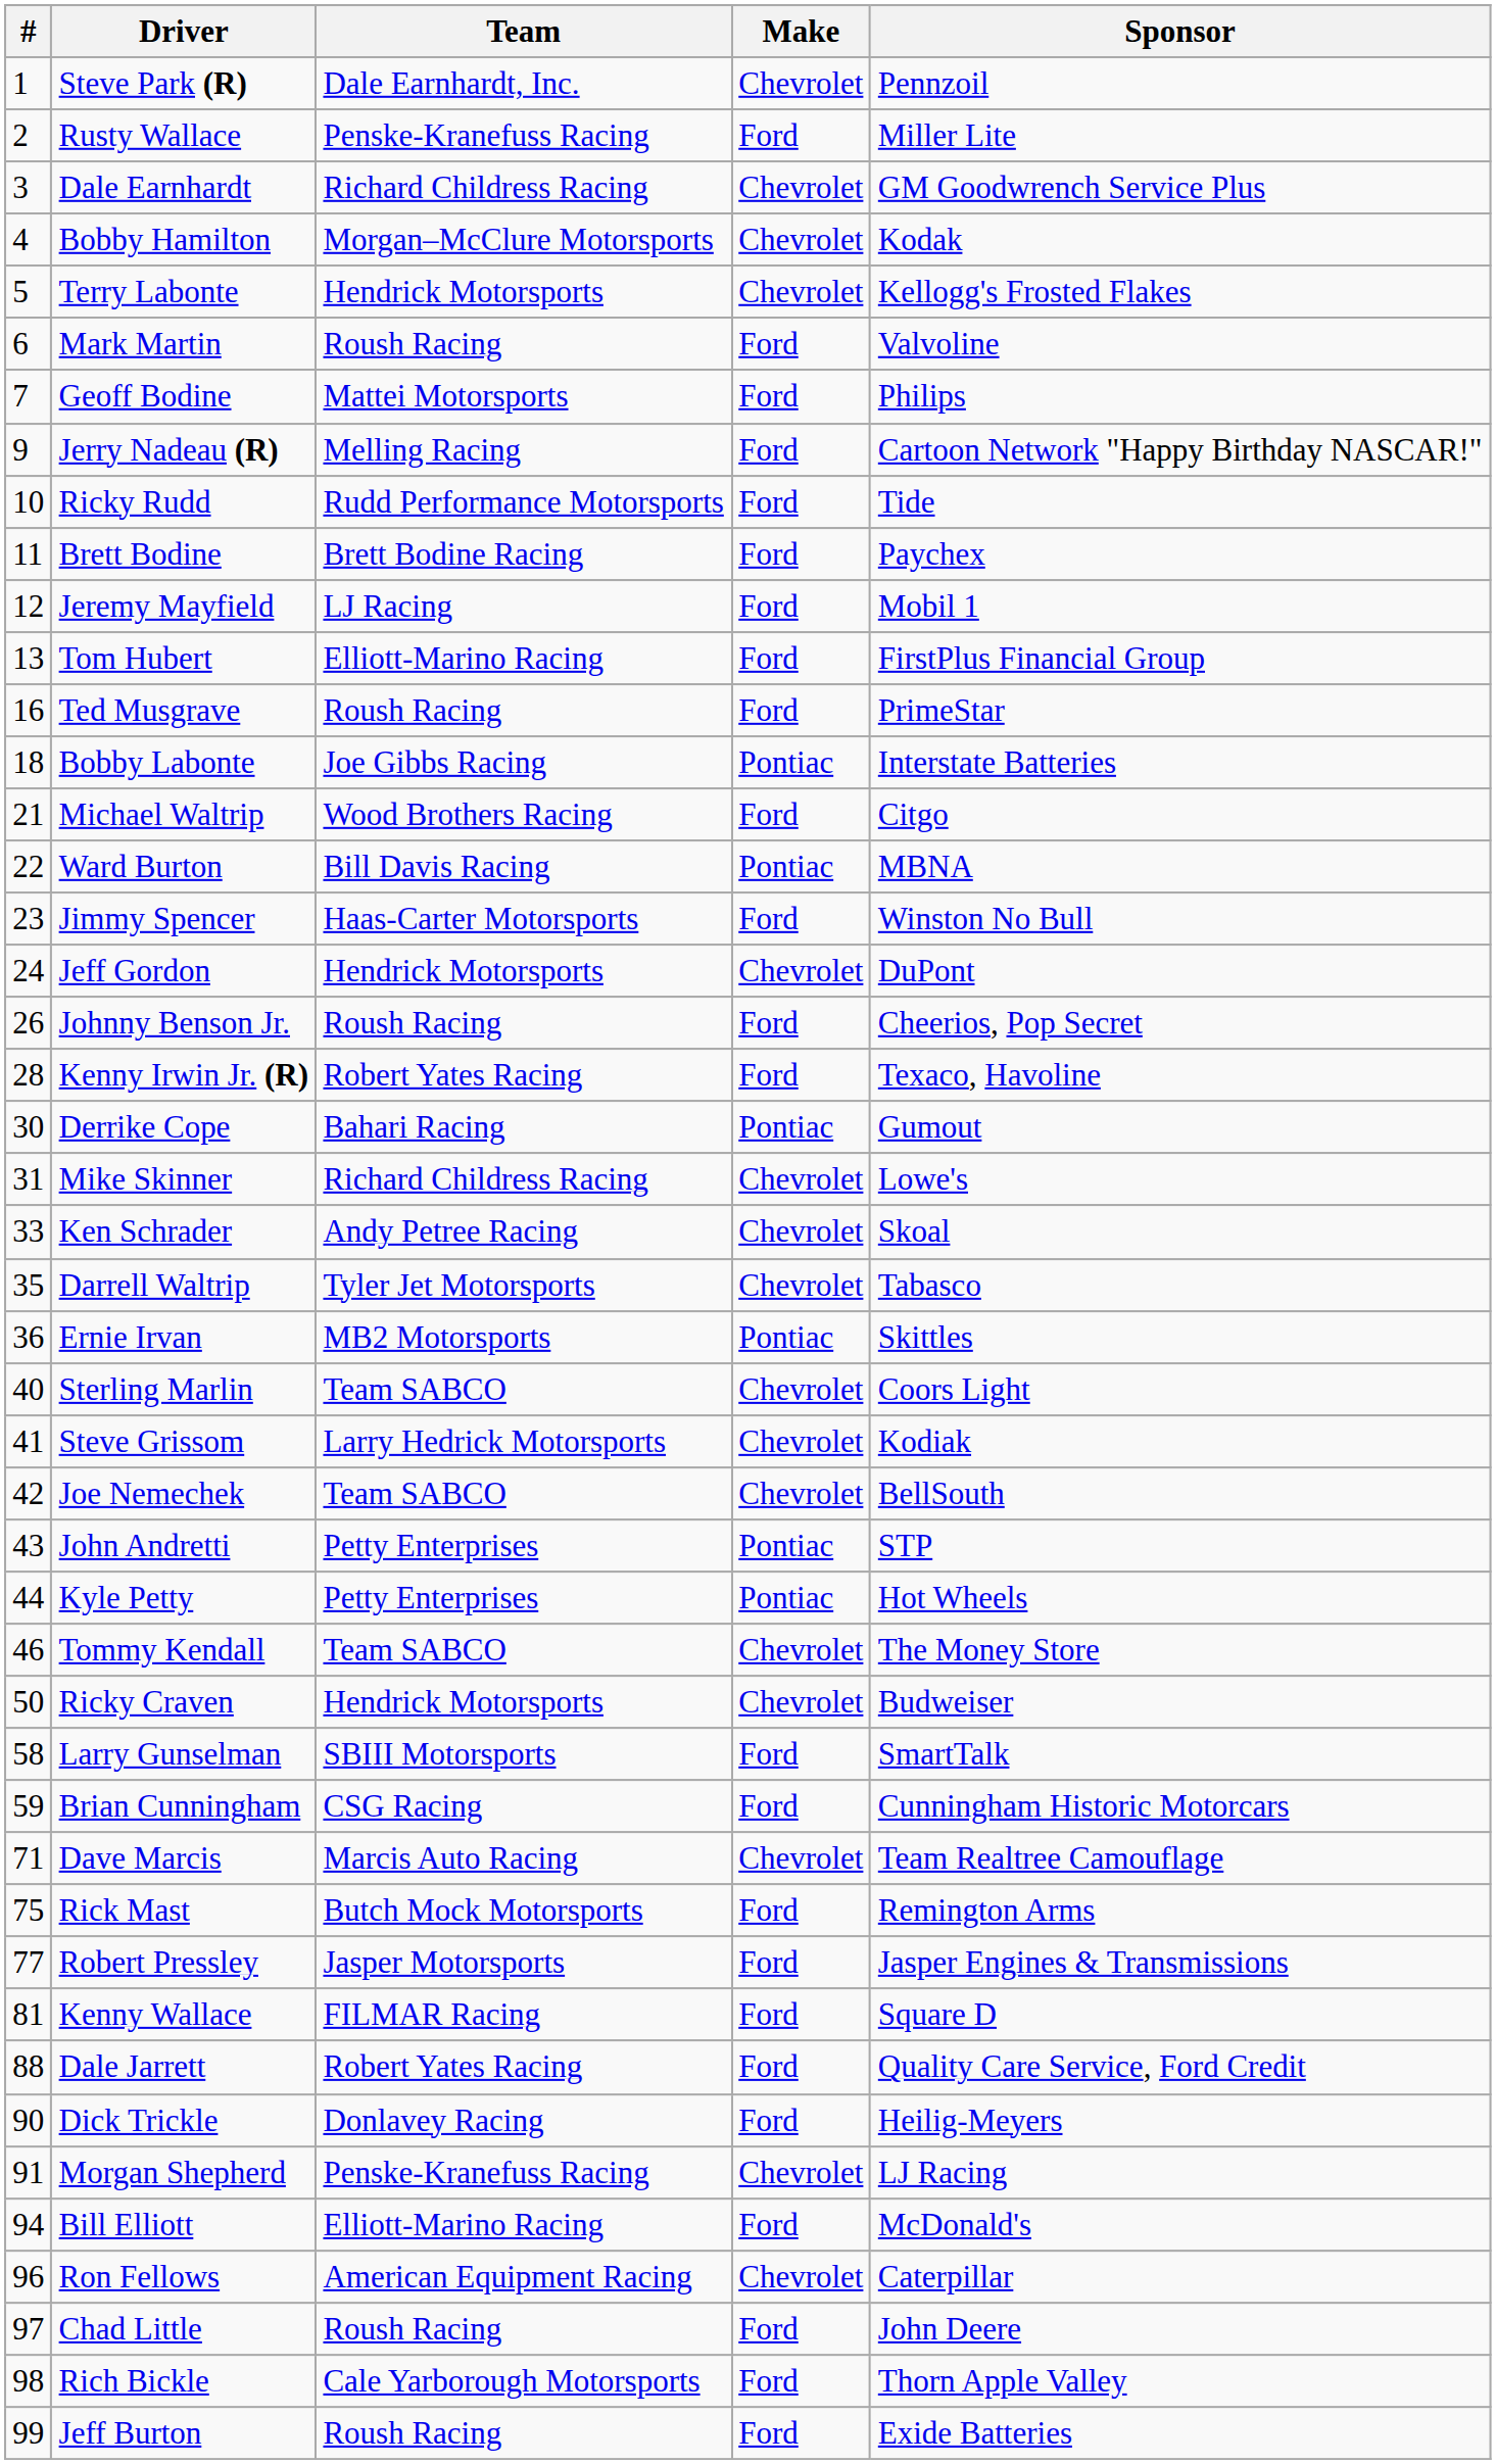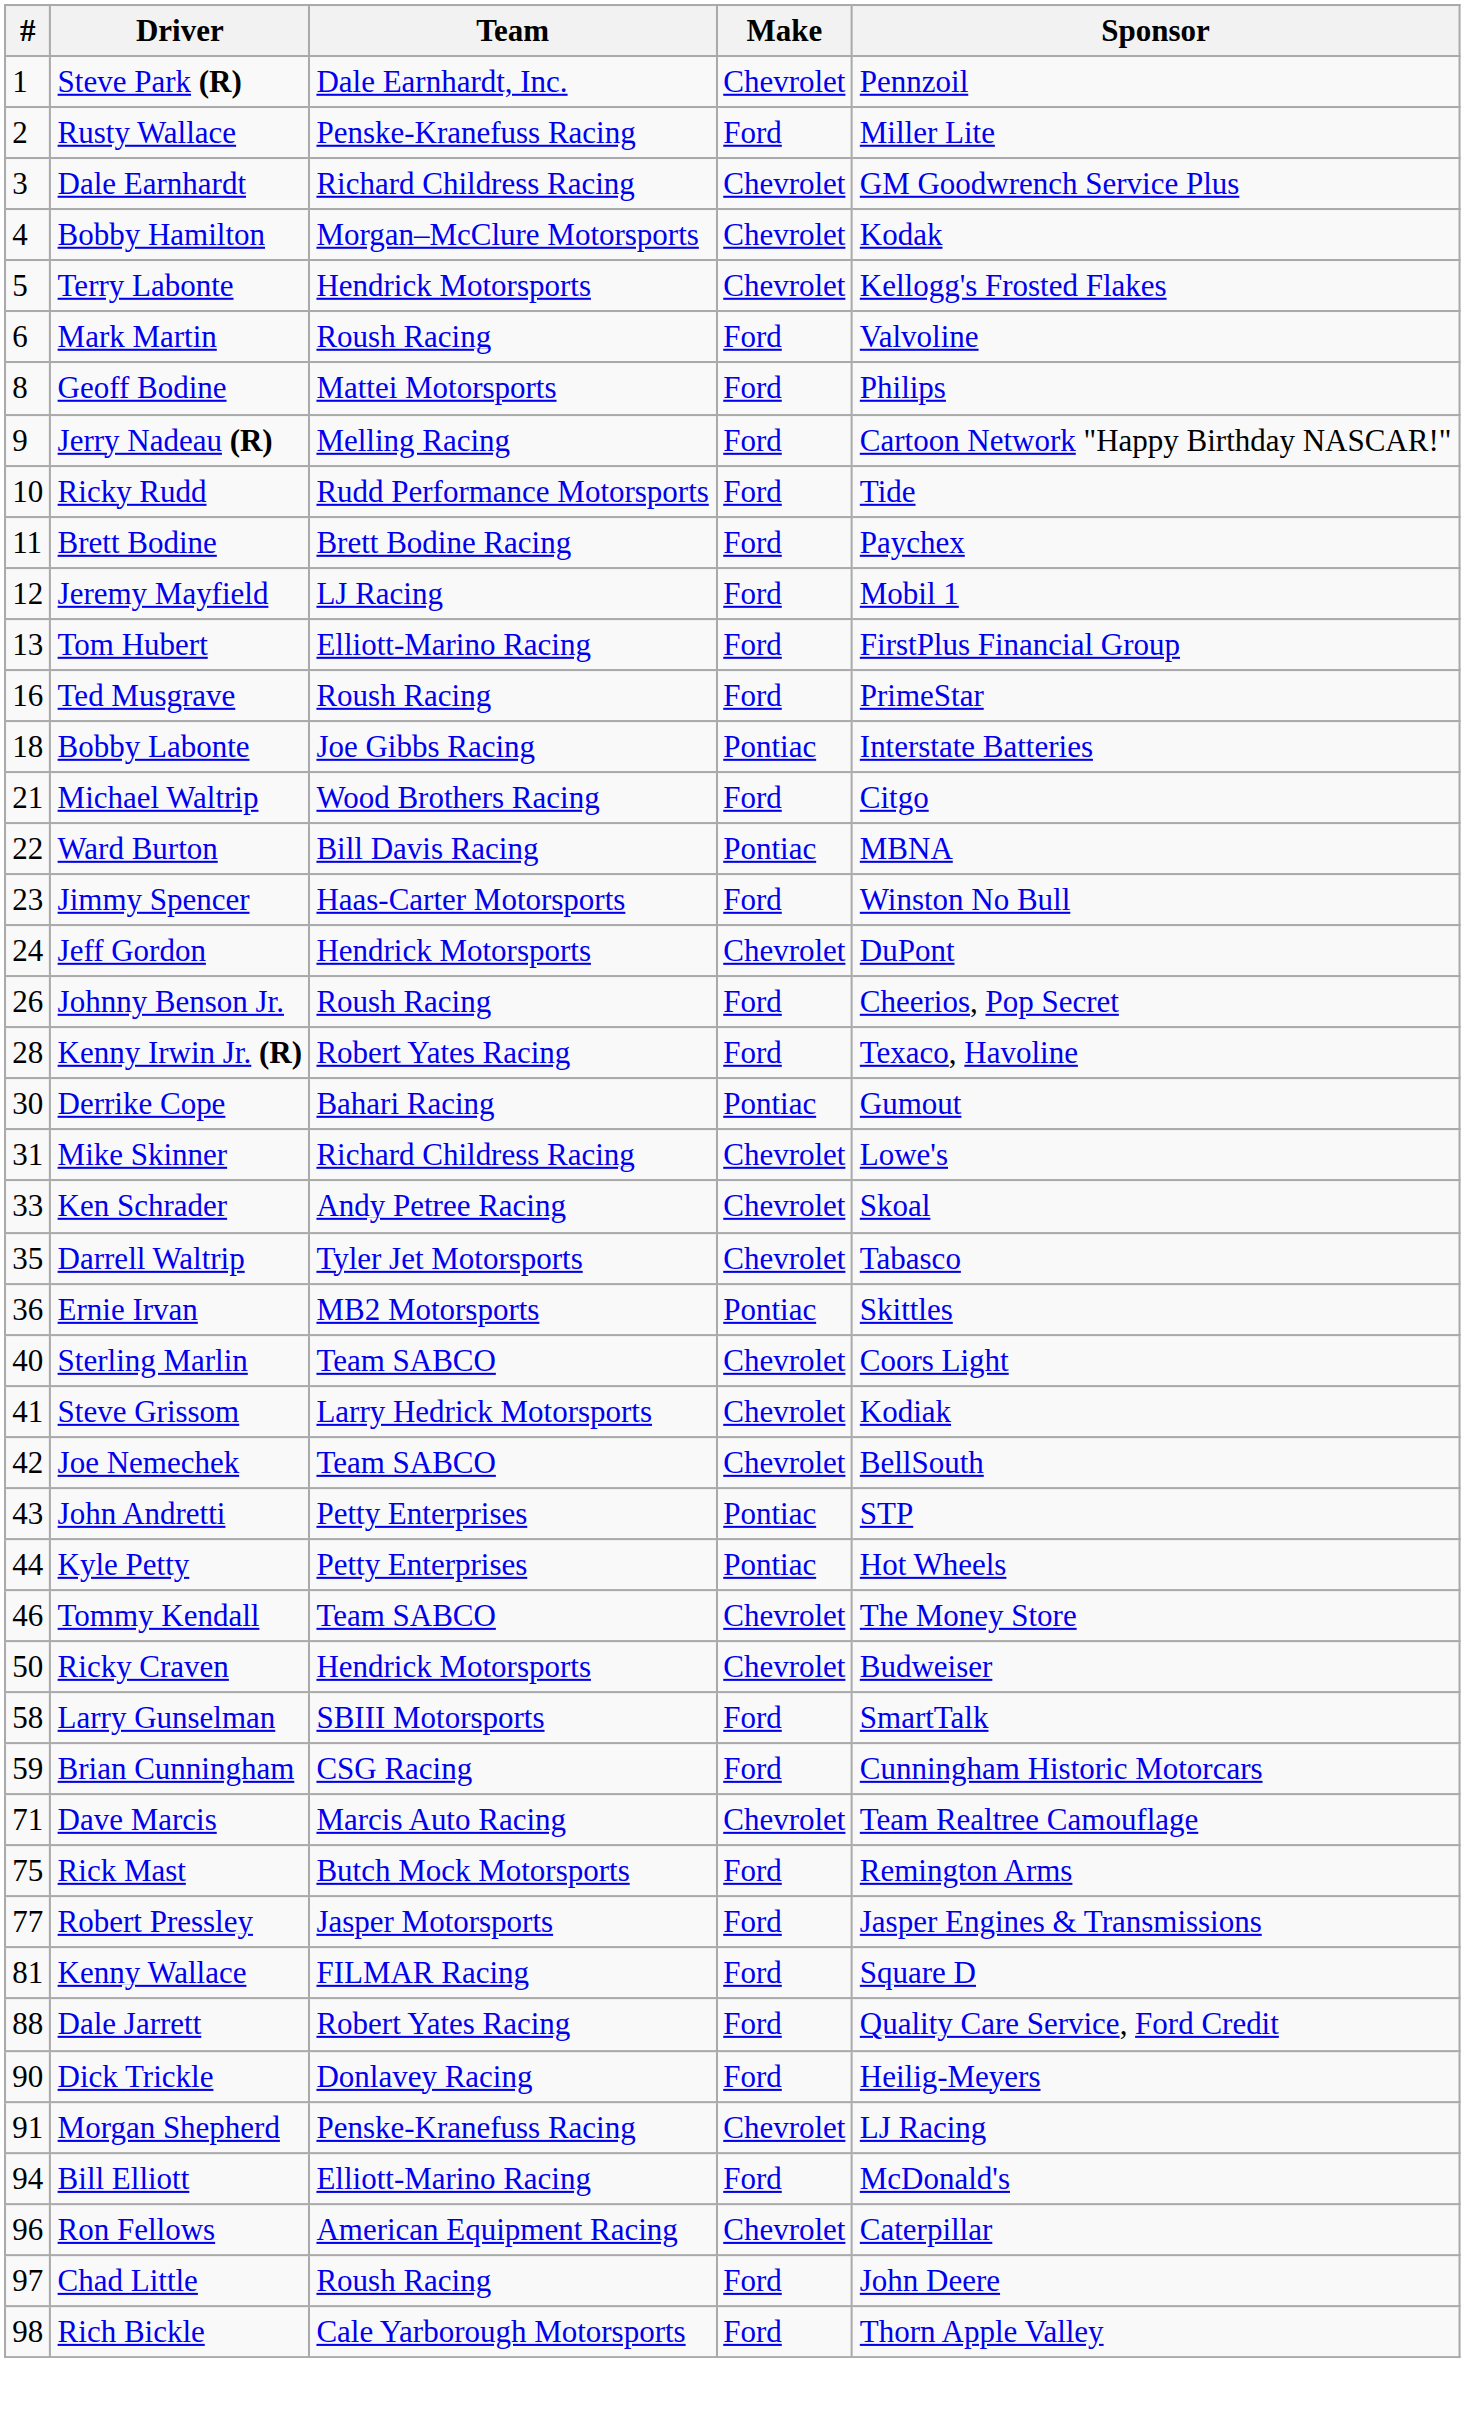Geoff Bodine | #: 7 -> 8
- row: 99 | Jeff Burton | Roush Racing | Ford | Exide Batteries
